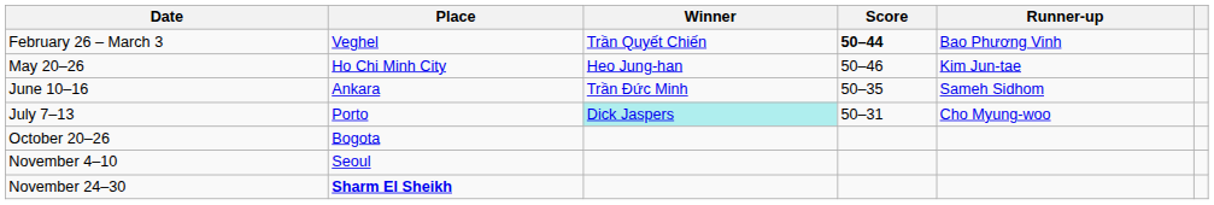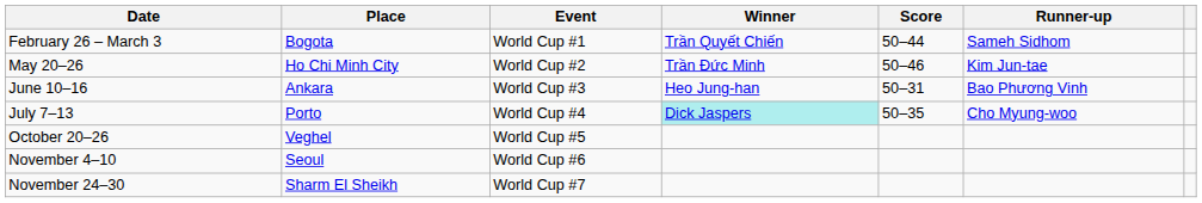+ column: Event | World Cup #1 | World Cup #2 | World Cup #3 | World Cup #4 | World Cup #5 | World Cup #6 | World Cup #7
February 26 – March 3 | Place: Veghel -> Bogota
February 26 – March 3 | Score: bold -> normal
February 26 – March 3 | Runner-up: Bao Phương Vinh -> Sameh Sidhom
May 20–26 | Winner: Heo Jung-han -> Trần Đức Minh
June 10–16 | Winner: Trần Đức Minh -> Heo Jung-han
June 10–16 | Score: 50–35 -> 50–31
June 10–16 | Runner-up: Sameh Sidhom -> Bao Phương Vinh
July 7–13 | Score: 50–31 -> 50–35
October 20–26 | Place: Bogota -> Veghel
November 24–30 | Place: bold -> normal
